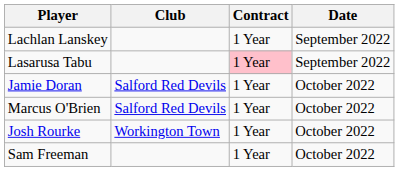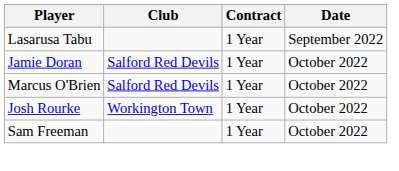- row: Lachlan Lanskey | 1 Year | September 2022
Lasarusa Tabu | Contract: pink background -> no background
